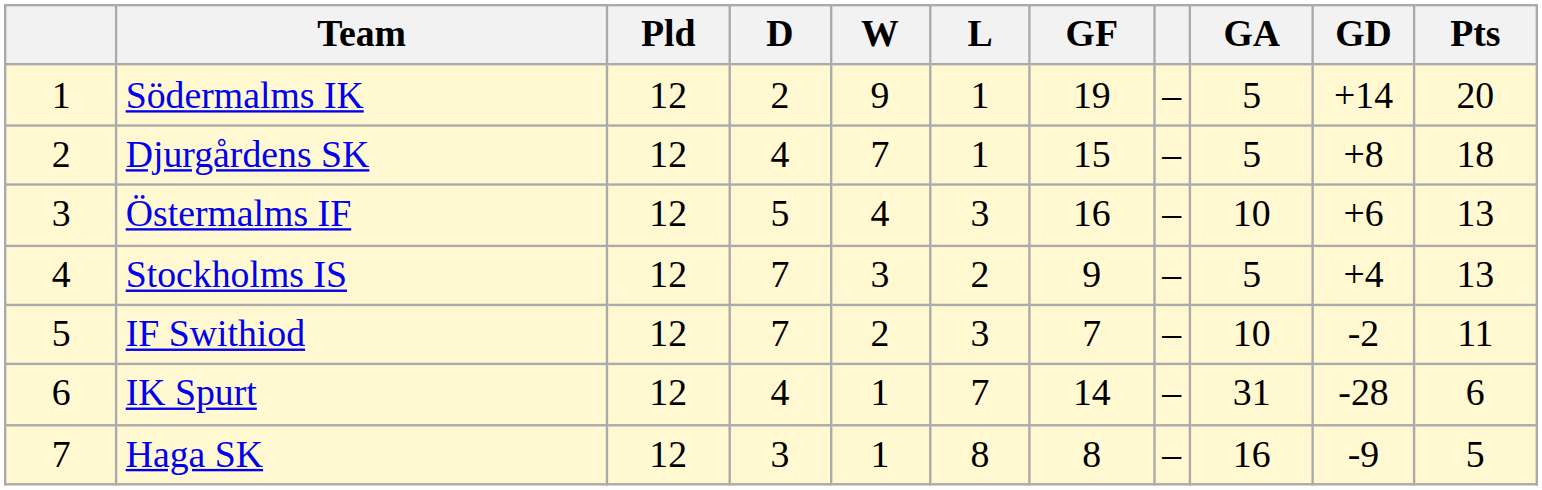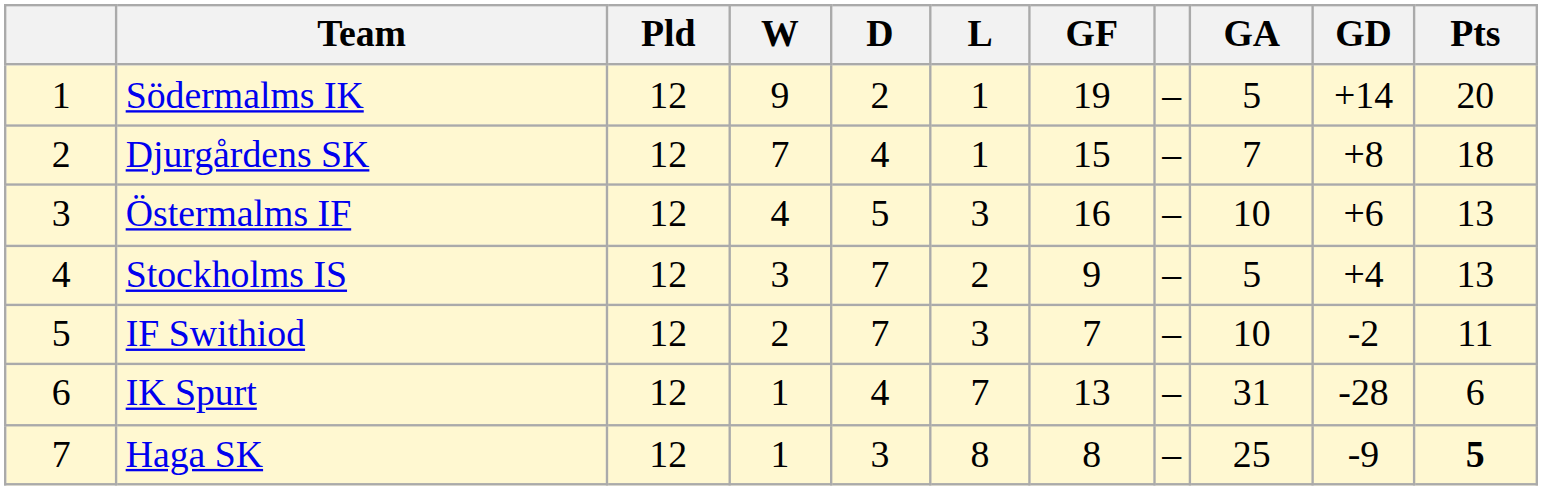columns swapped: W <-> D
Djurgårdens SK | GA: 5 -> 7
IK Spurt | GF: 14 -> 13
Haga SK | GA: 16 -> 25
Haga SK | Pts: normal -> bold
